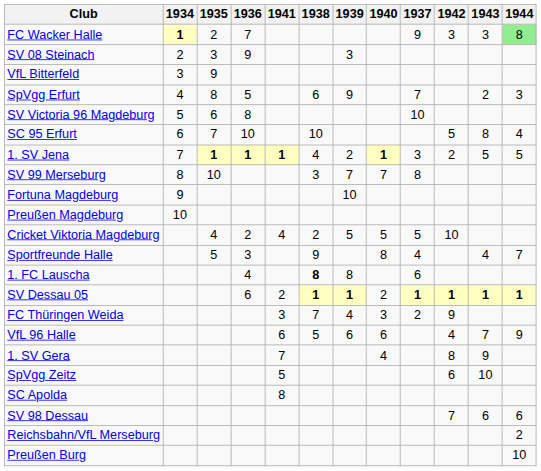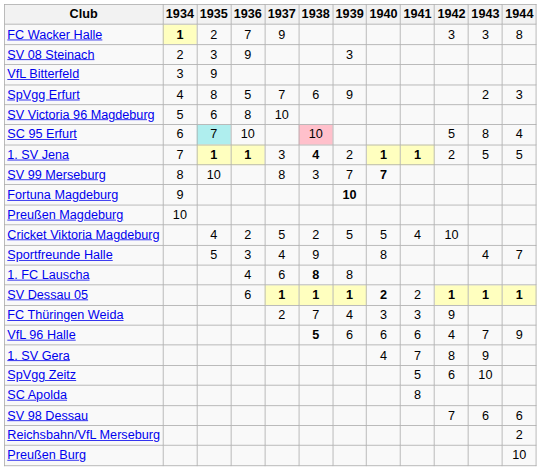columns swapped: 1937 <-> 1941
FC Wacker Halle | 1944: lightgreen background -> no background
SC 95 Erfurt | 1935: no background -> paleturquoise background
SC 95 Erfurt | 1938: no background -> pink background
1. SV Jena | 1938: normal -> bold
SV 99 Merseburg | 1940: normal -> bold
Fortuna Magdeburg | 1939: normal -> bold
SV Dessau 05 | 1940: normal -> bold
VfL 96 Halle | 1938: normal -> bold
